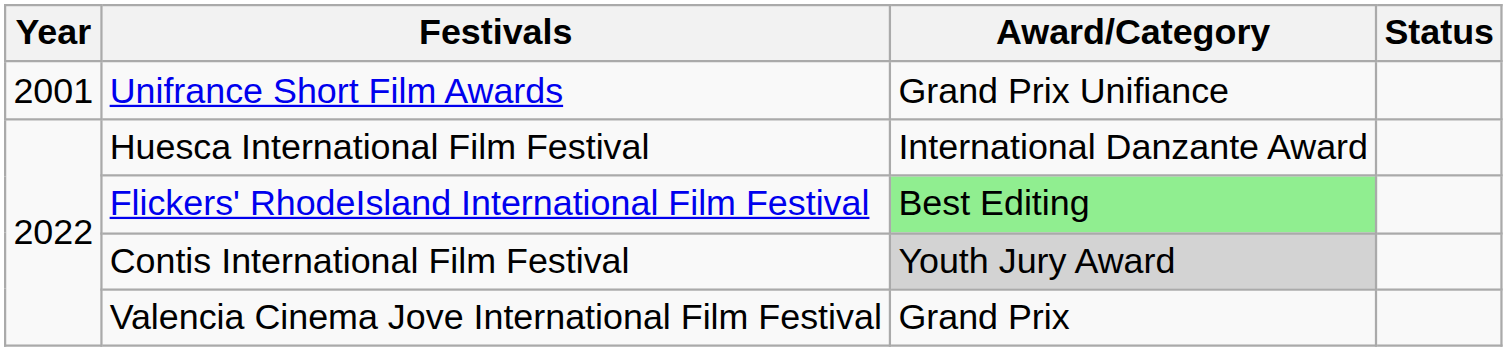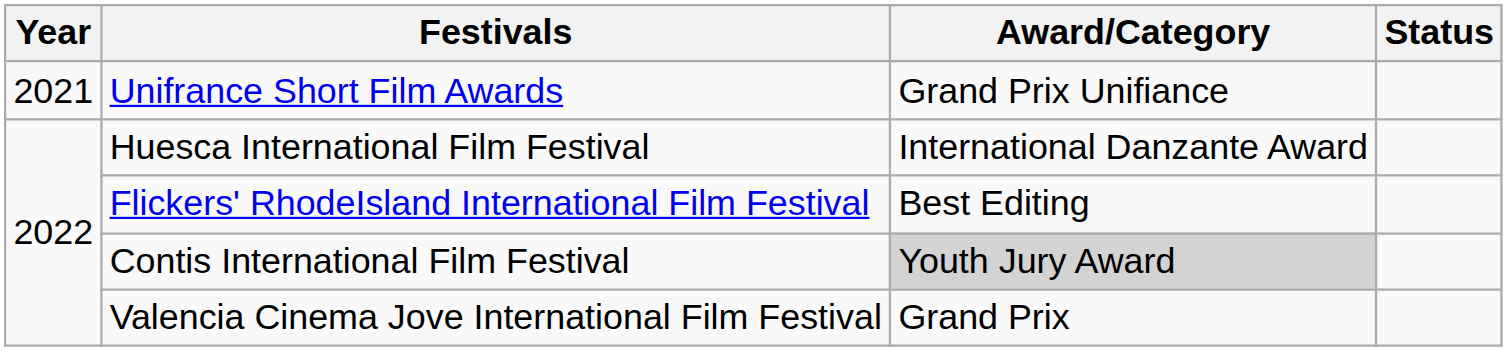Unifrance Short Film Awards | Year: 2001 -> 2021
Flickers' RhodeIsland International Film Festival | Award/Category: lightgreen background -> no background
